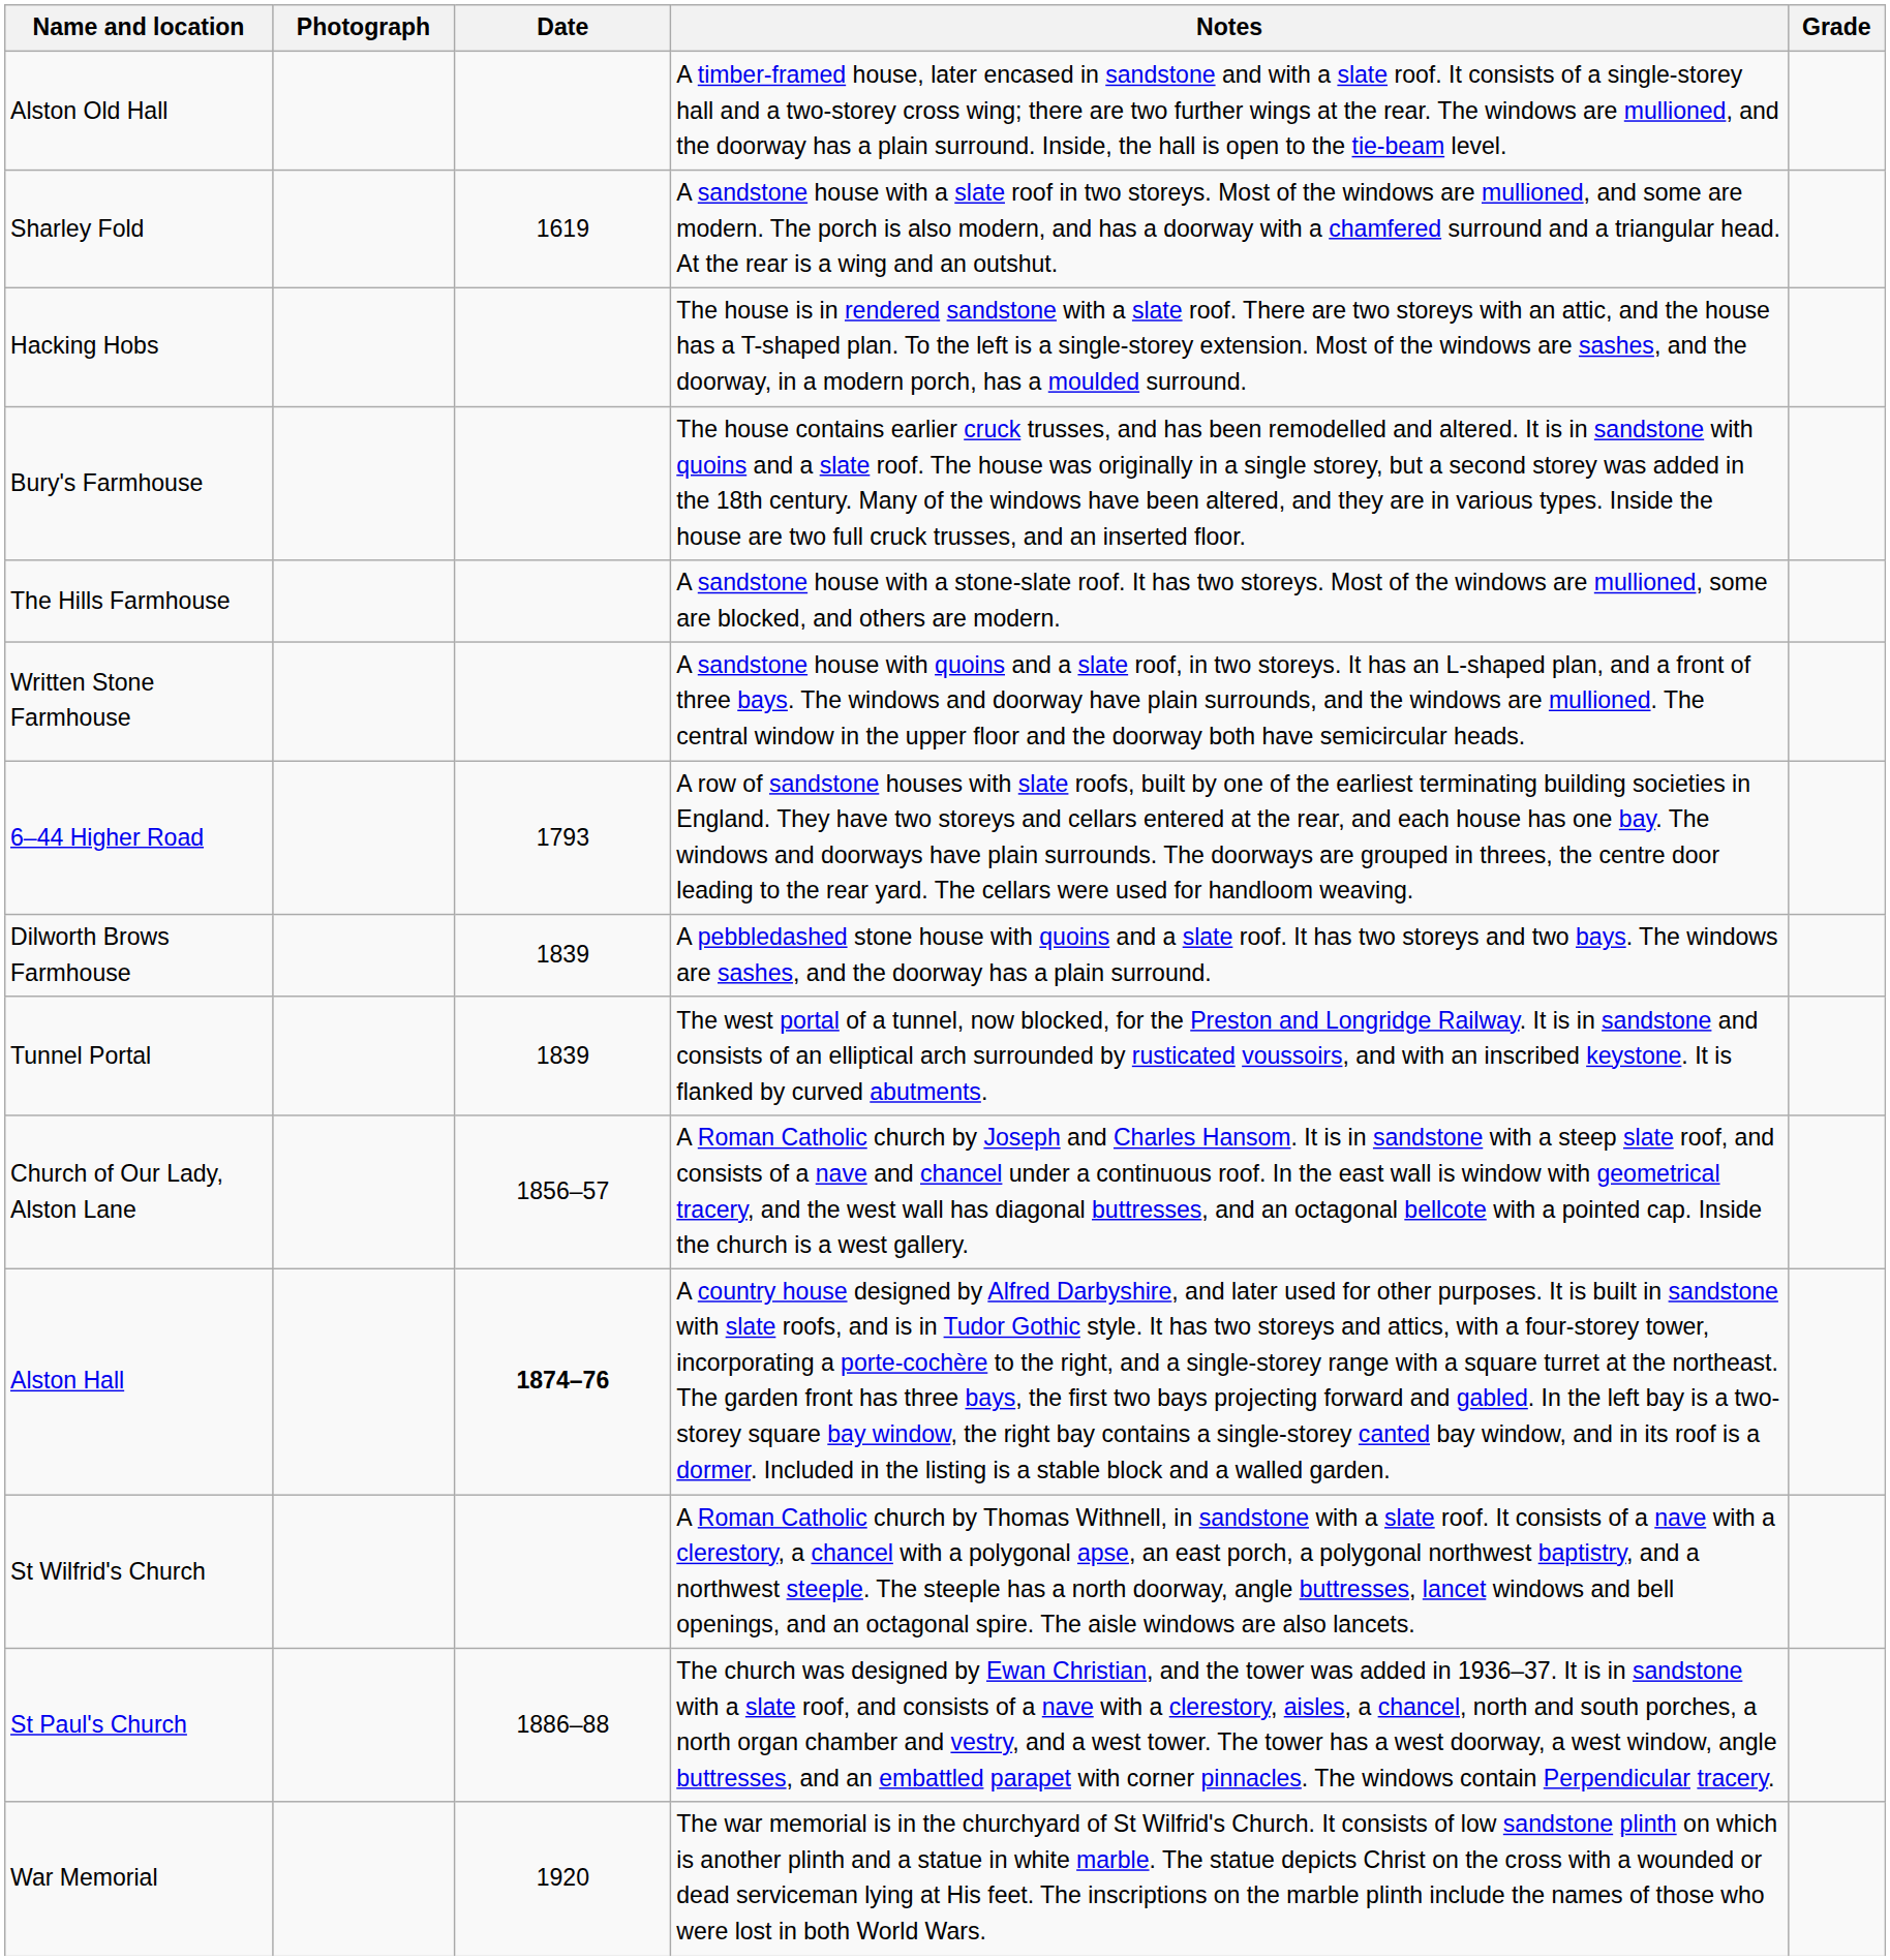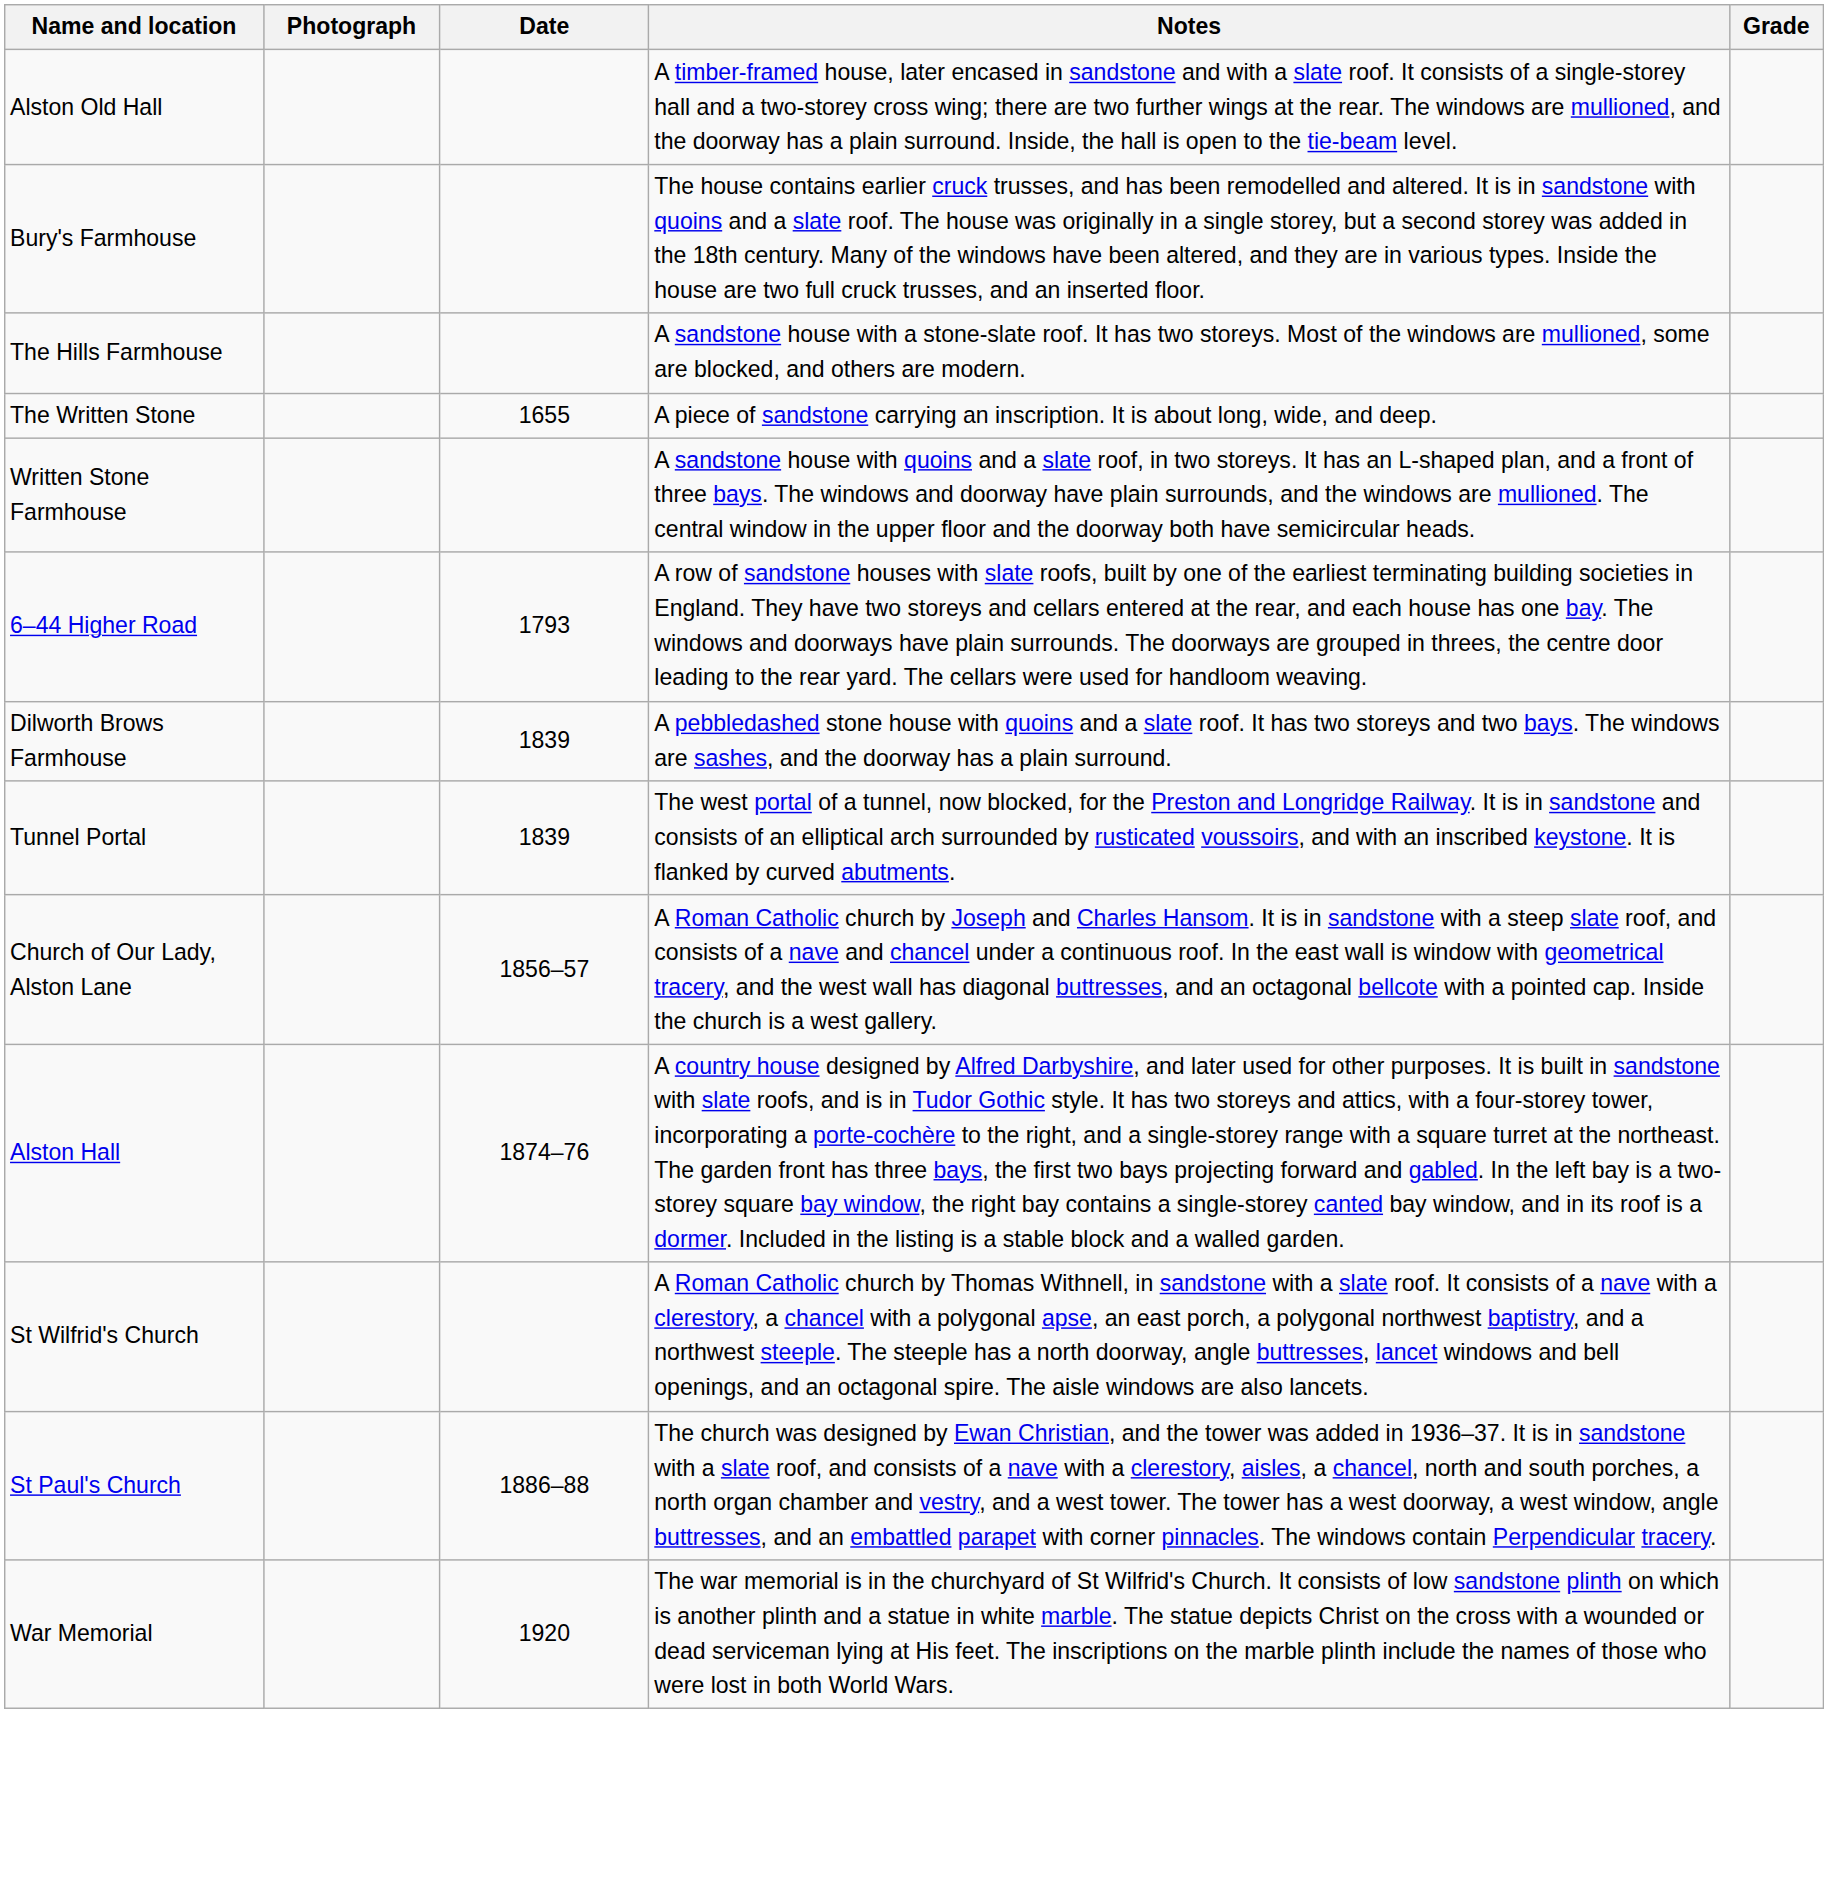- row: Sharley Fold | 1619 | A sandstone house with a slate roof in two storeys. Most of the windows are mullioned, and some are modern. The porch is also modern, and has a doorway with a chamfered surround and a triangular head. At the rear is a wing and an outshut.
- row: Hacking Hobs | The house is in rendered sandstone with a slate roof. There are two storeys with an attic, and the house has a T-shaped plan. To the left is a single-storey extension. Most of the windows are sashes, and the doorway, in a modern porch, has a moulded surround.
+ row: The Written Stone | 1655 | A piece of sandstone carrying an inscription. It is about long, wide, and deep.
Alston Hall | Date: bold -> normal
